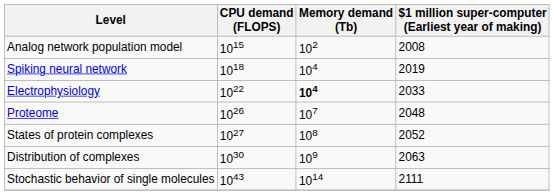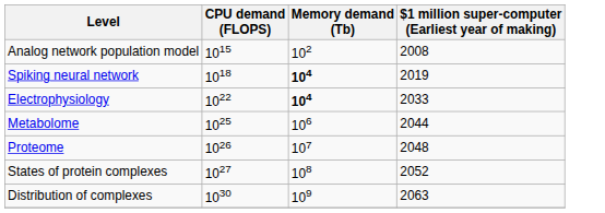Spiking neural network | Memory demand (Tb): normal -> bold
+ row: Metabolome | 1025 | 106 | 2044
- row: Stochastic behavior of single molecules | 1043 | 1014 | 2111
